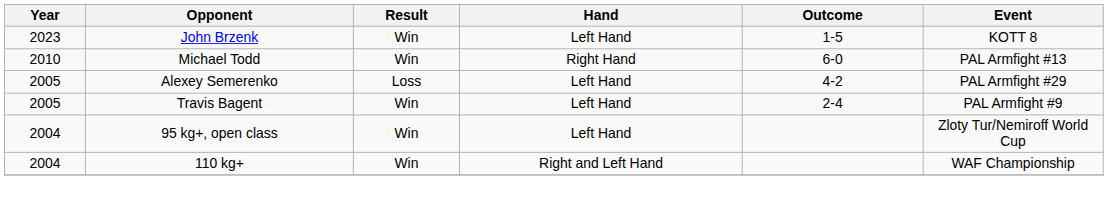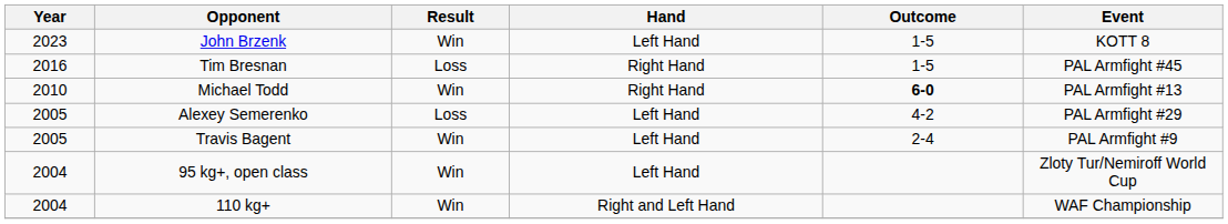+ row: 2016 | Tim Bresnan | Loss | Right Hand | 1-5 | PAL Armfight #45
Michael Todd | Outcome: normal -> bold
